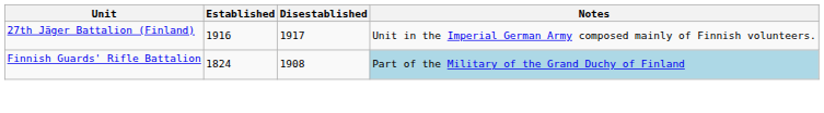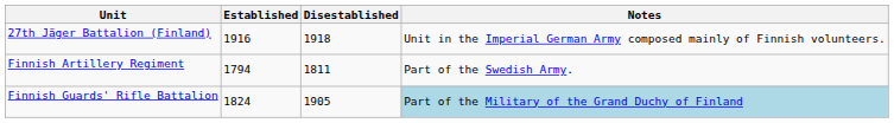27th Jäger Battalion (Finland) | Disestablished: 1917 -> 1918
+ row: Finnish Artillery Regiment | 1794 | 1811 | Part of the Swedish Army.
Finnish Guards' Rifle Battalion | Disestablished: 1908 -> 1905
